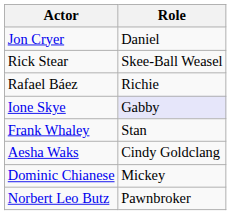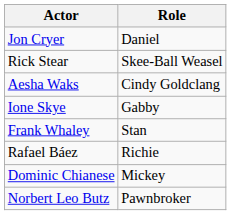rows swapped: Rafael Báez <-> Aesha Waks
Ione Skye | Role: lavender background -> no background
